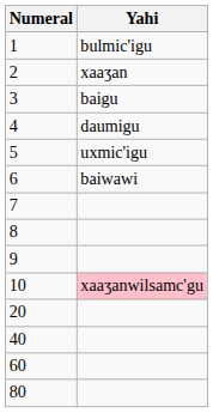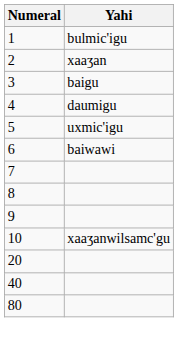10 | Yahi: pink background -> no background
- row: 60
